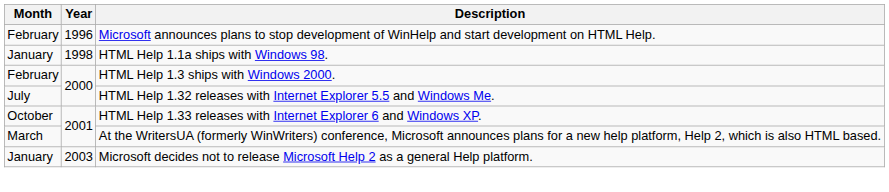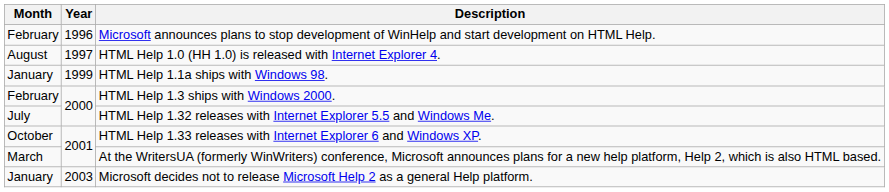+ row: August | 1997 | HTML Help 1.0 (HH 1.0) is released with Internet Explorer 4.
HTML Help 1.1a ships with Windows 98. | Year: 1998 -> 1999
